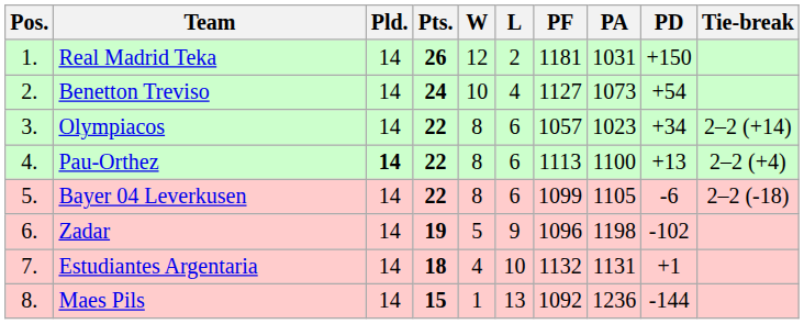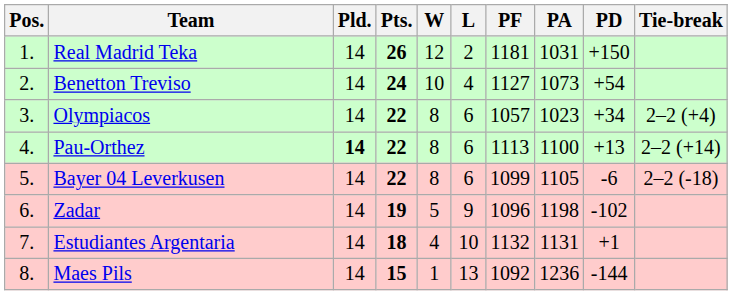Olympiacos | Tie-break: 2–2 (+14) -> 2–2 (+4)
Pau-Orthez | Tie-break: 2–2 (+4) -> 2–2 (+14)
